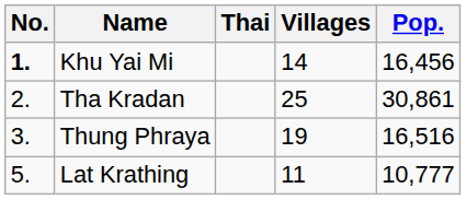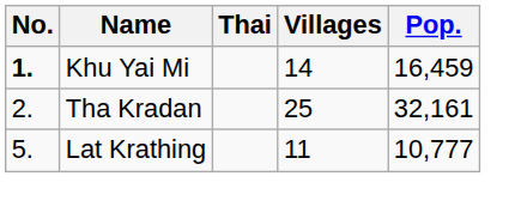Khu Yai Mi | Pop.: 16,456 -> 16,459
Tha Kradan | Pop.: 30,861 -> 32,161
- row: 3. | Thung Phraya | 19 | 16,516
